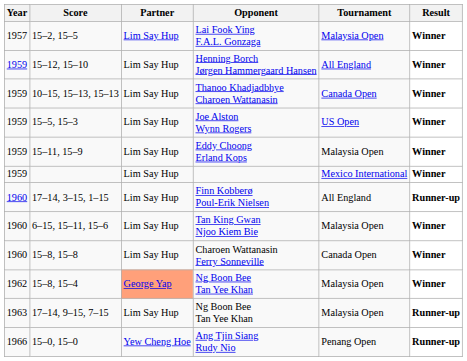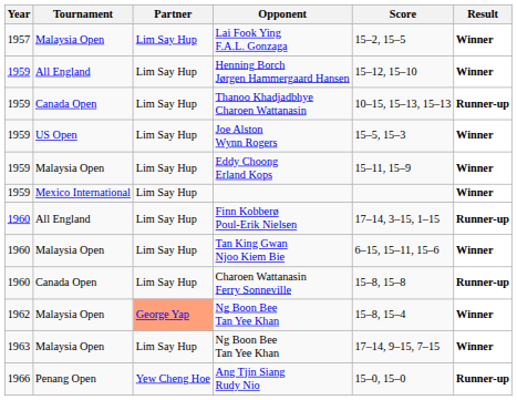columns swapped: Tournament <-> Score
Thanoo Khadjadbhye Charoen Wattanasin | Result: Winner -> Runner-up
Charoen Wattanasin Ferry Sonneville | Result: Winner -> Runner-up
1963 / Ng Boon Bee Tan Yee Khan | Result: Runner-up -> Winner
